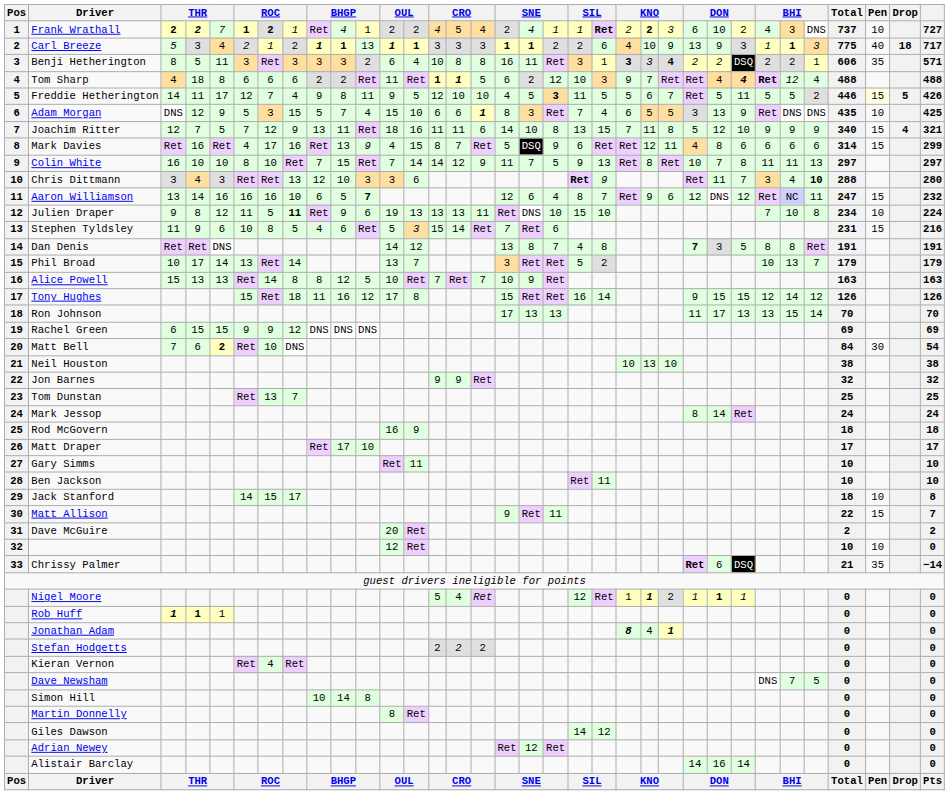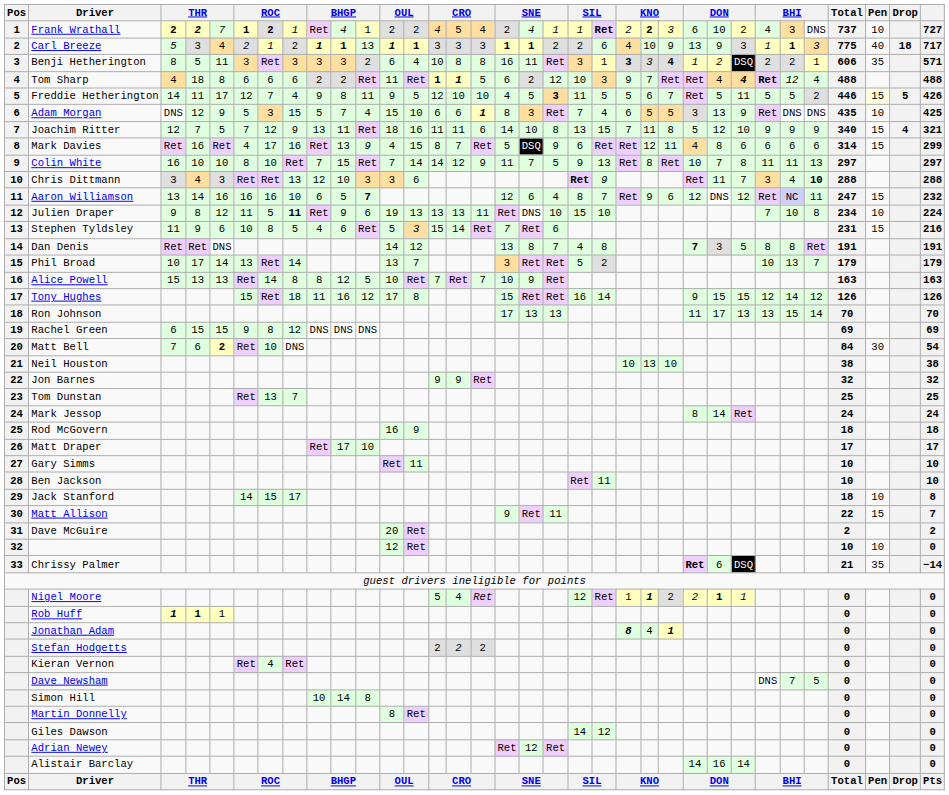Benji Hetherington | column 25: 2 -> 1
Chris Dittmann | column 34: 280 -> 288
Rachel Green | column 7: 9 -> 8
Nigel Moore | column 25: 1 -> 2
